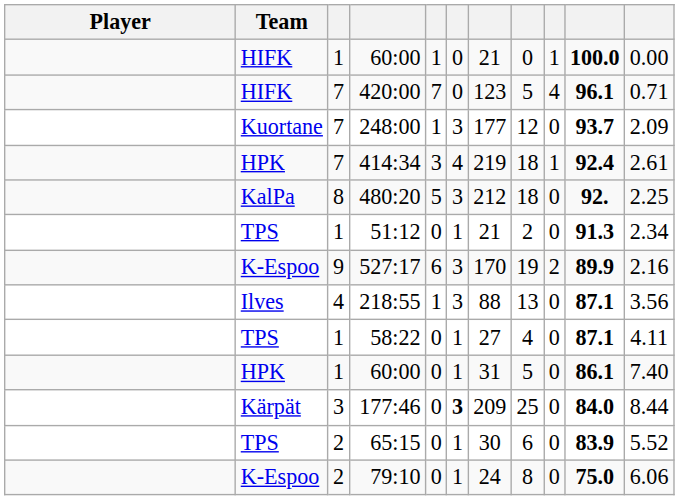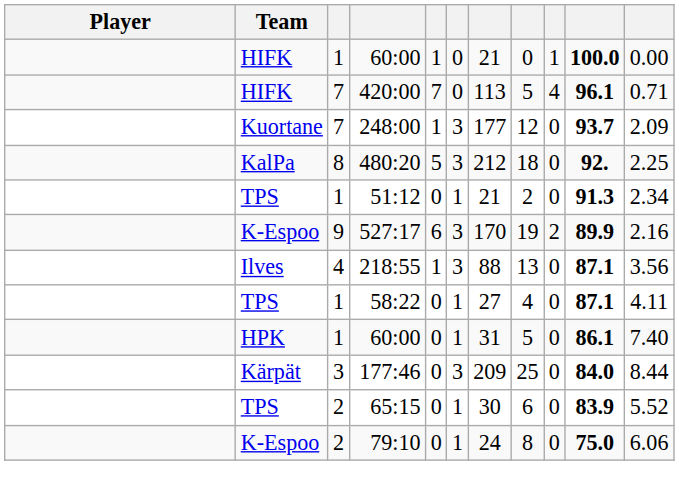420:00 | column 7: 123 -> 113
- row: HPK | 7 | 414:34 | 3 | 4 | 219 | 18 | 1 | 92.4 | 2.61
177:46 | column 6: bold -> normal
